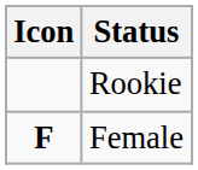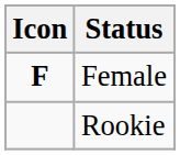rows swapped: Rookie <-> Female
